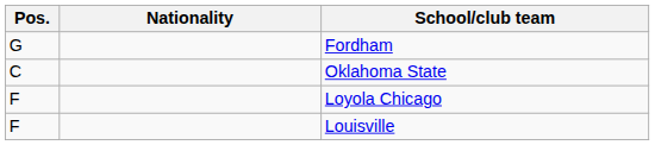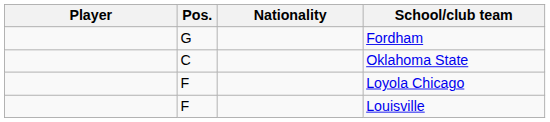+ column: Player
